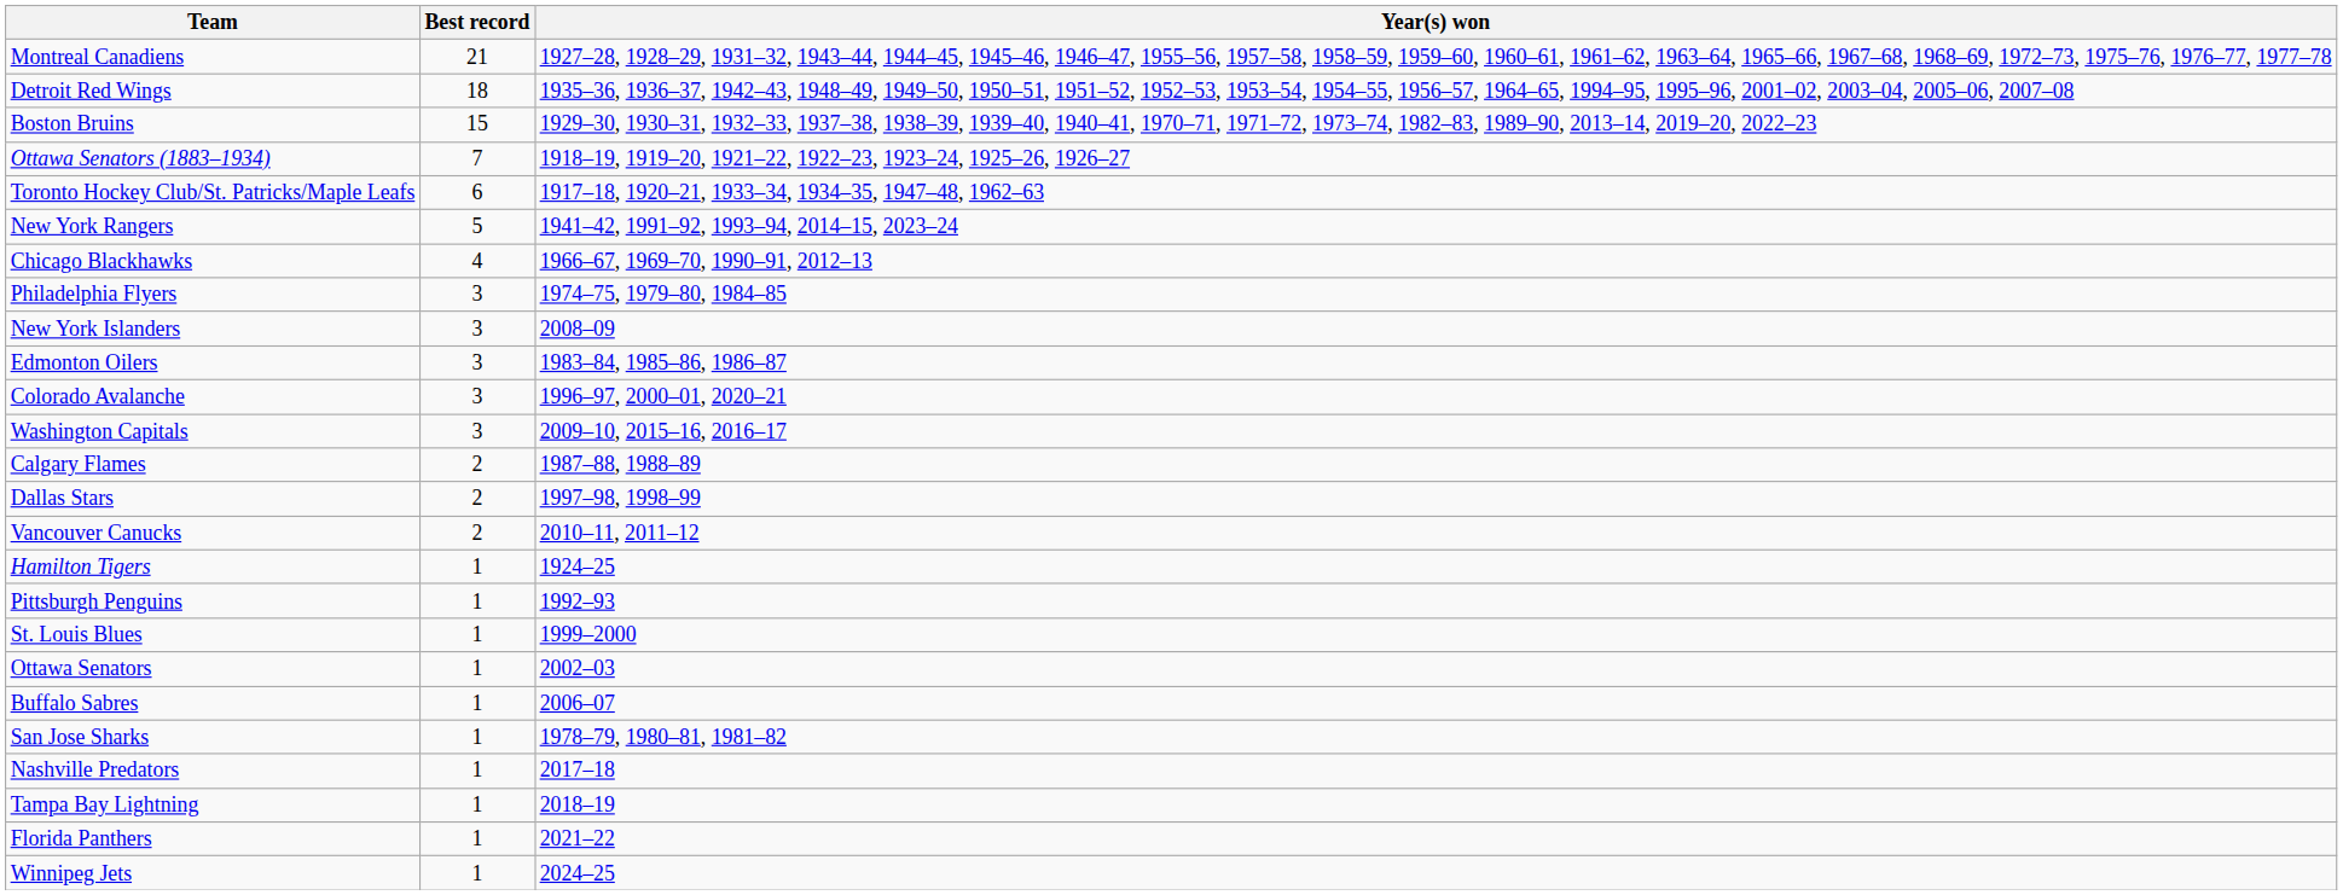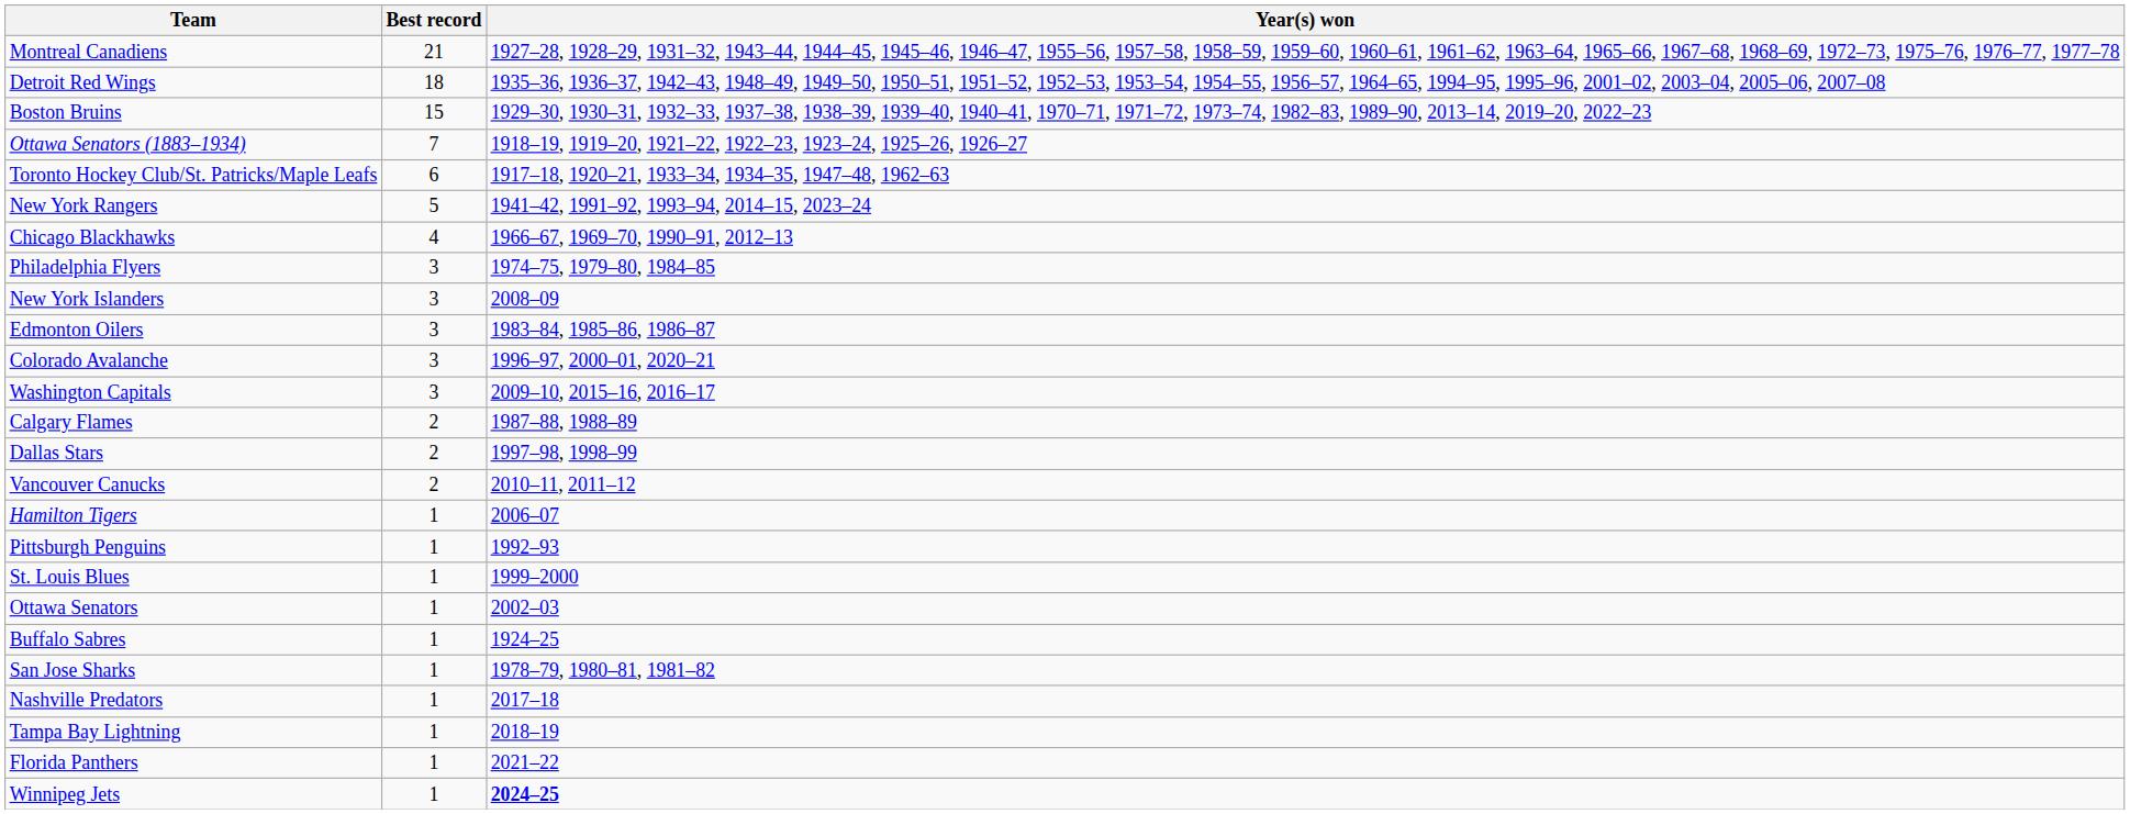Hamilton Tigers | Year(s) won: 1924–25 -> 2006–07
Buffalo Sabres | Year(s) won: 2006–07 -> 1924–25
Winnipeg Jets | Year(s) won: normal -> bold
